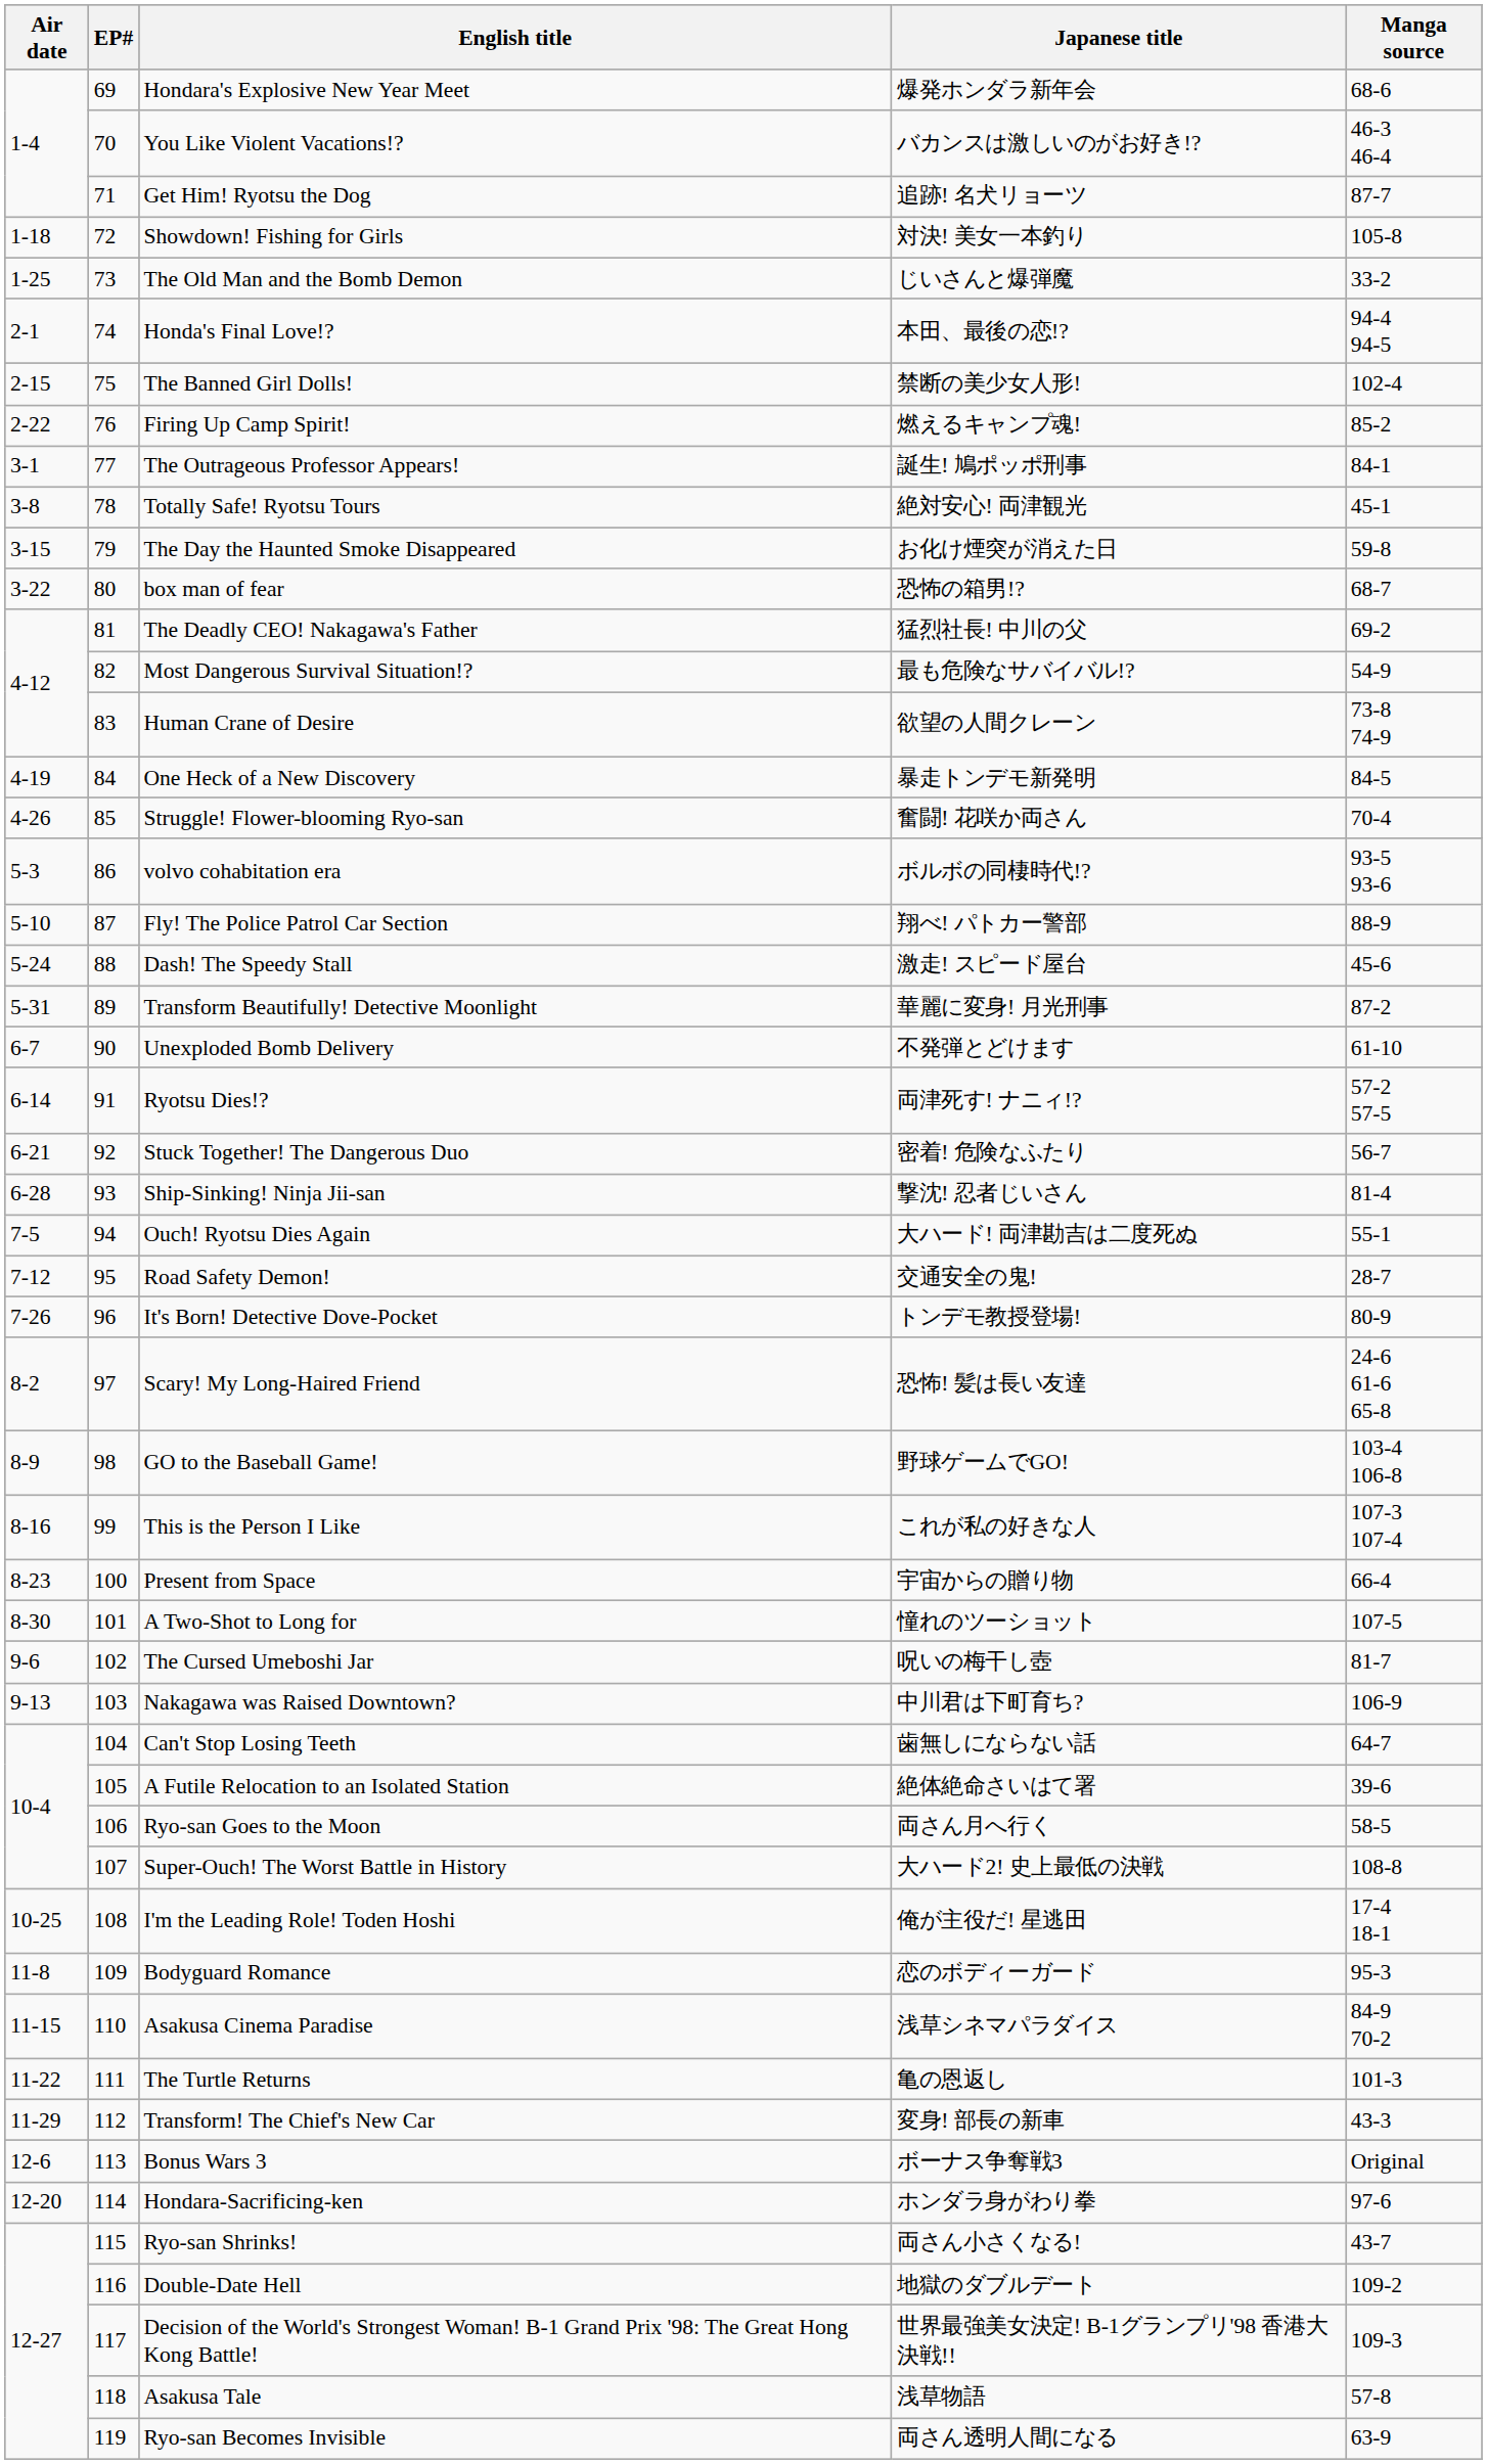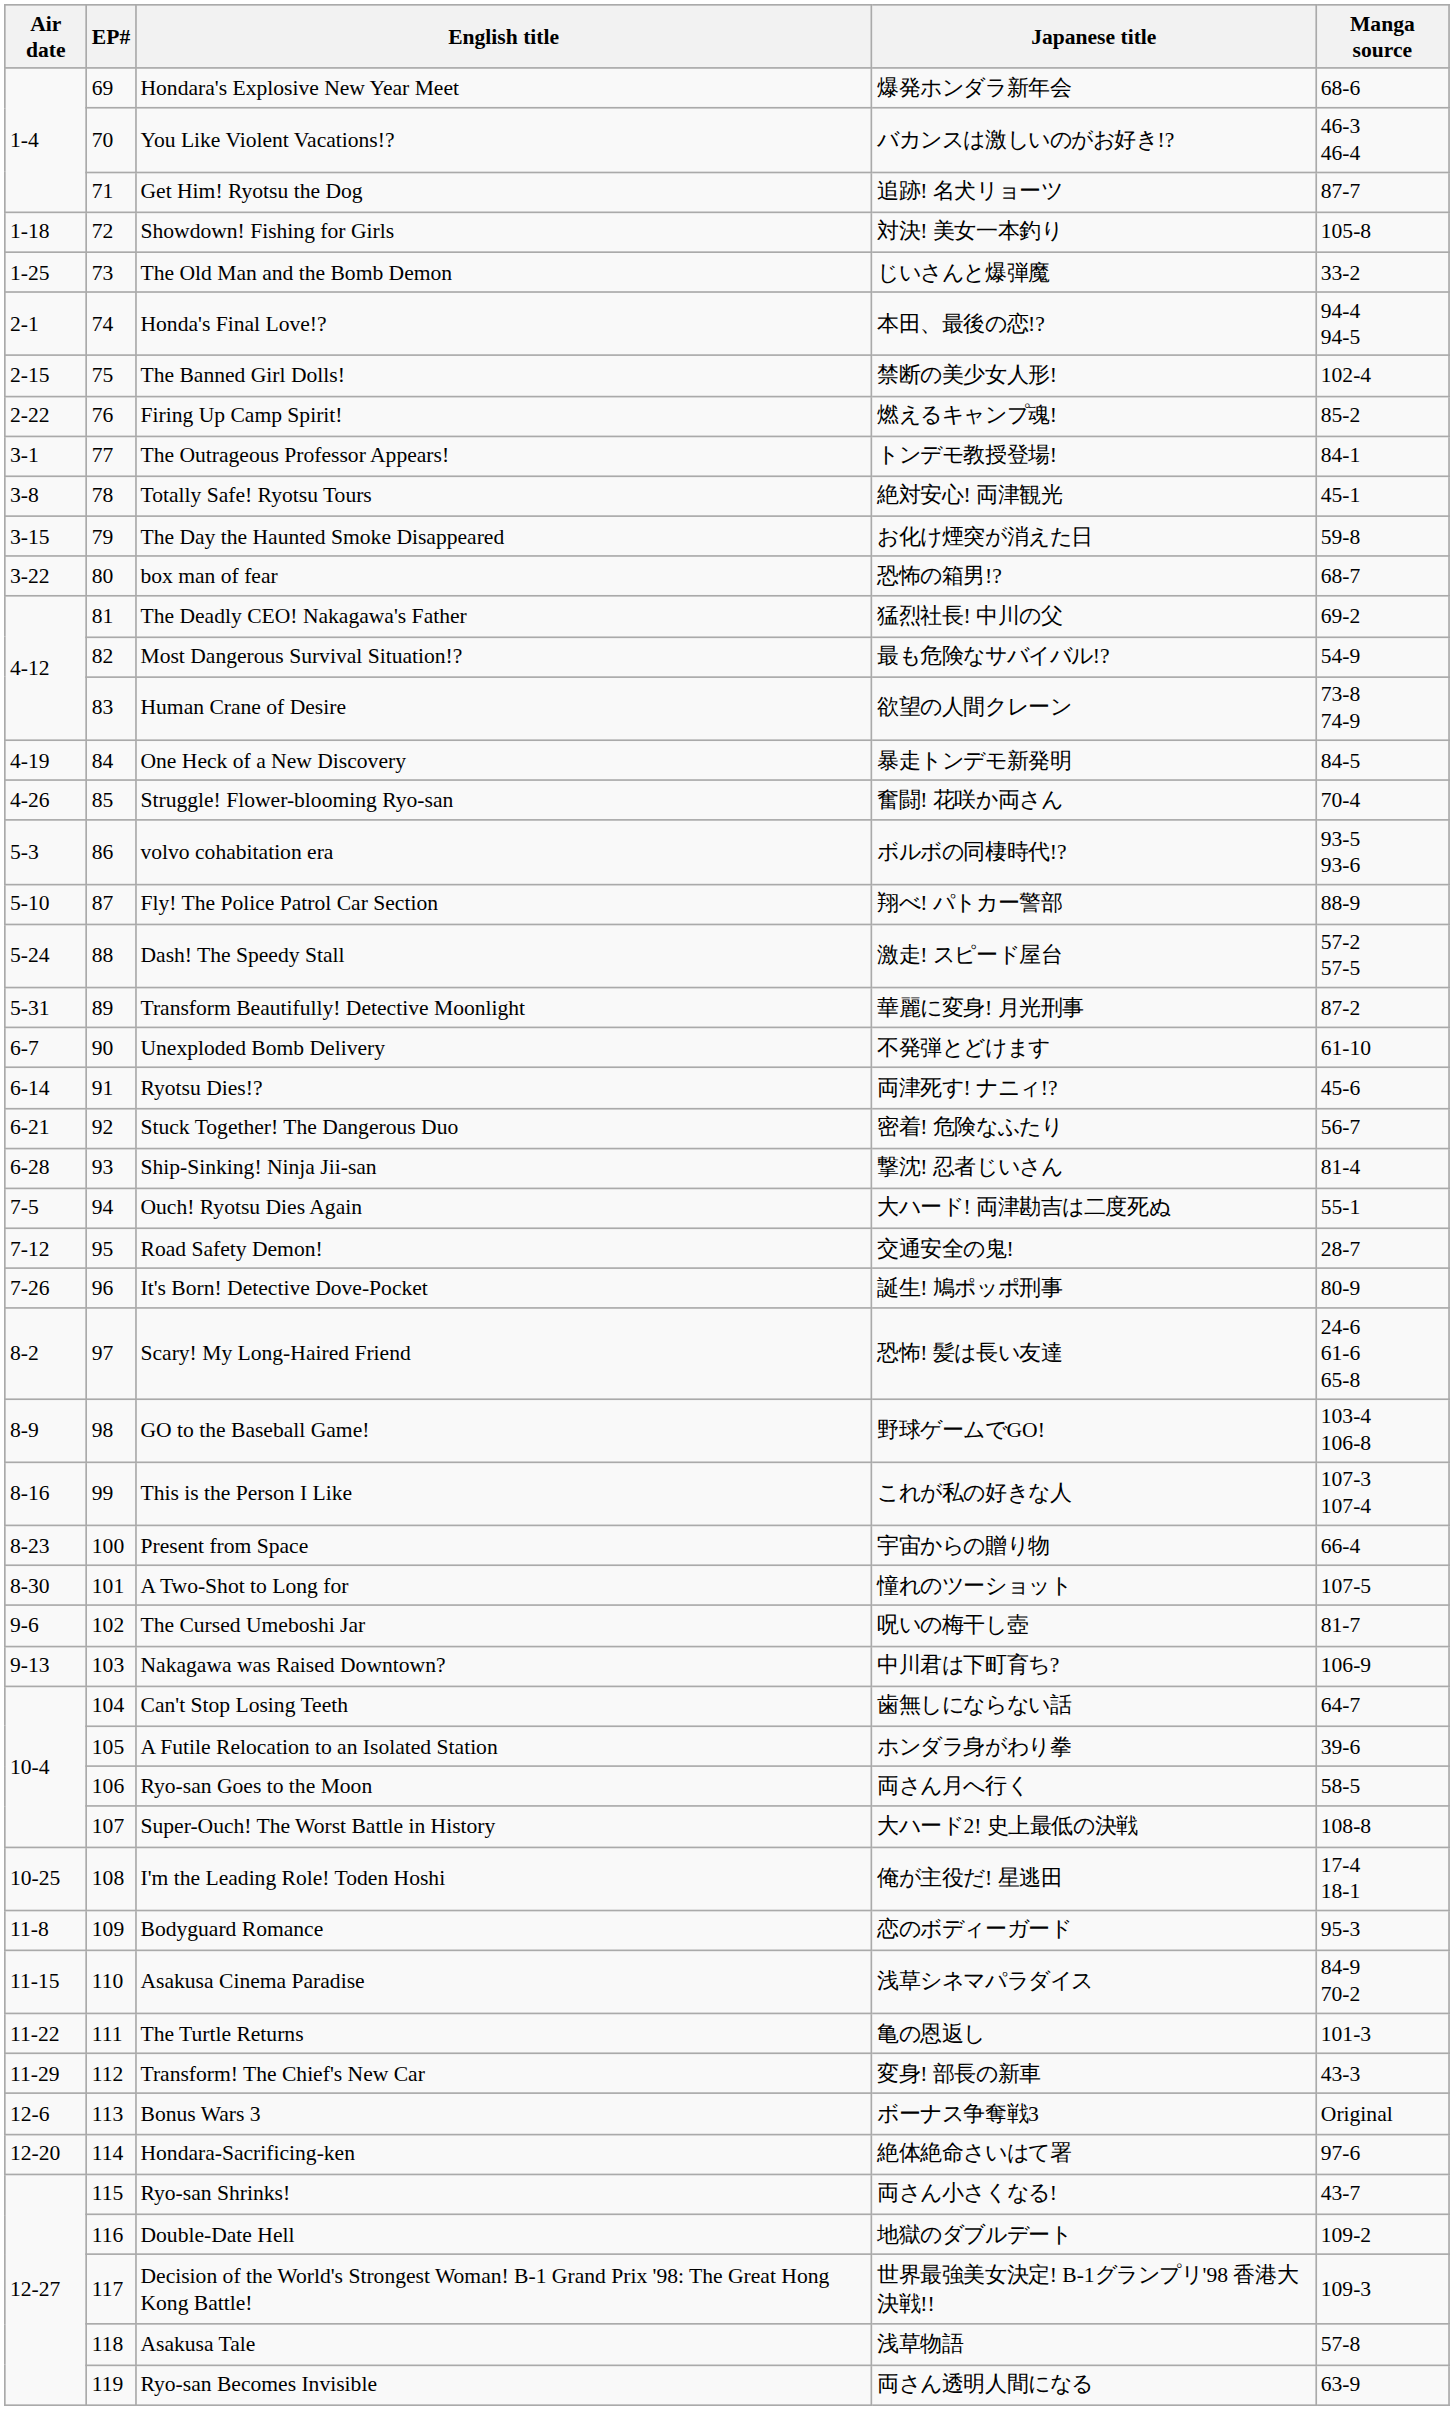The Outrageous Professor Appears! | Japanese title: 誕生! 鳩ポッポ刑事 -> トンデモ教授登場!
Dash! The Speedy Stall | Manga source: 45-6 -> 57-2 57-5
Ryotsu Dies!? | Manga source: 57-2 57-5 -> 45-6
It's Born! Detective Dove-Pocket | Japanese title: トンデモ教授登場! -> 誕生! 鳩ポッポ刑事
A Futile Relocation to an Isolated Station | Japanese title: 絶体絶命さいはて署 -> ホンダラ身がわり拳
Hondara-Sacrificing-ken | Japanese title: ホンダラ身がわり拳 -> 絶体絶命さいはて署
